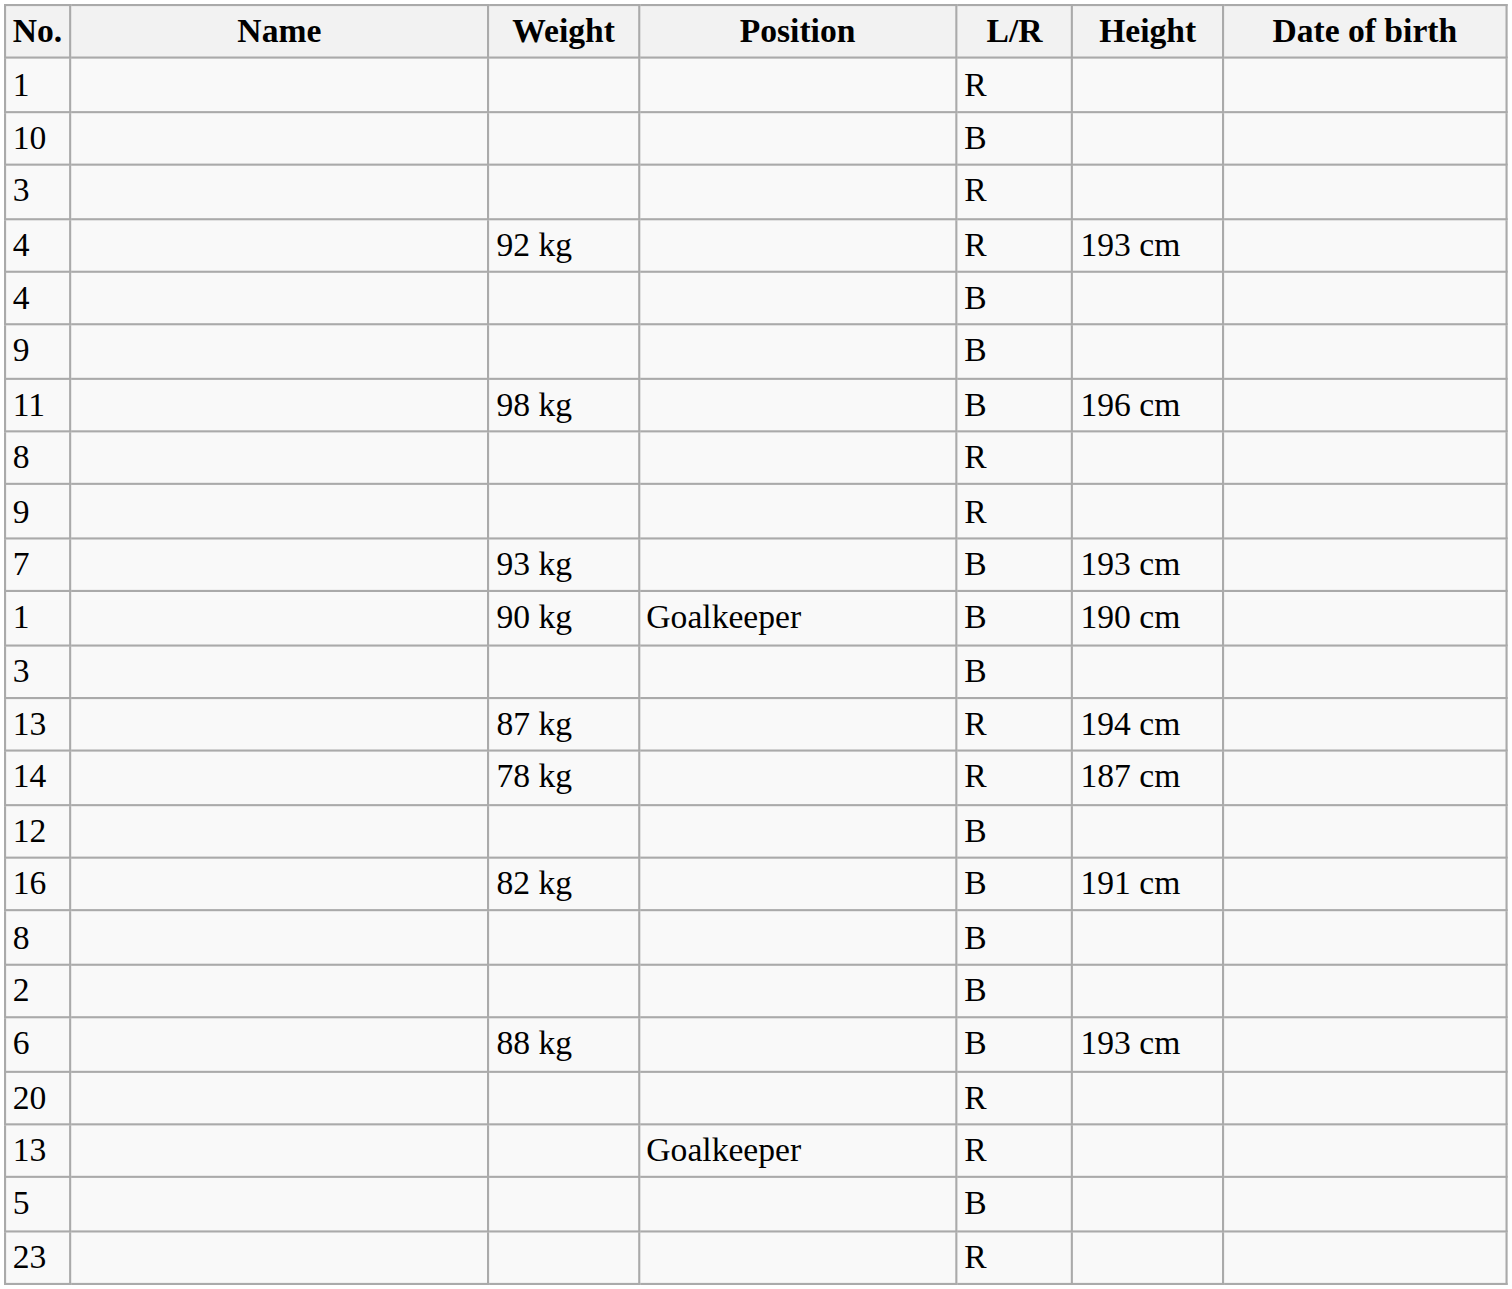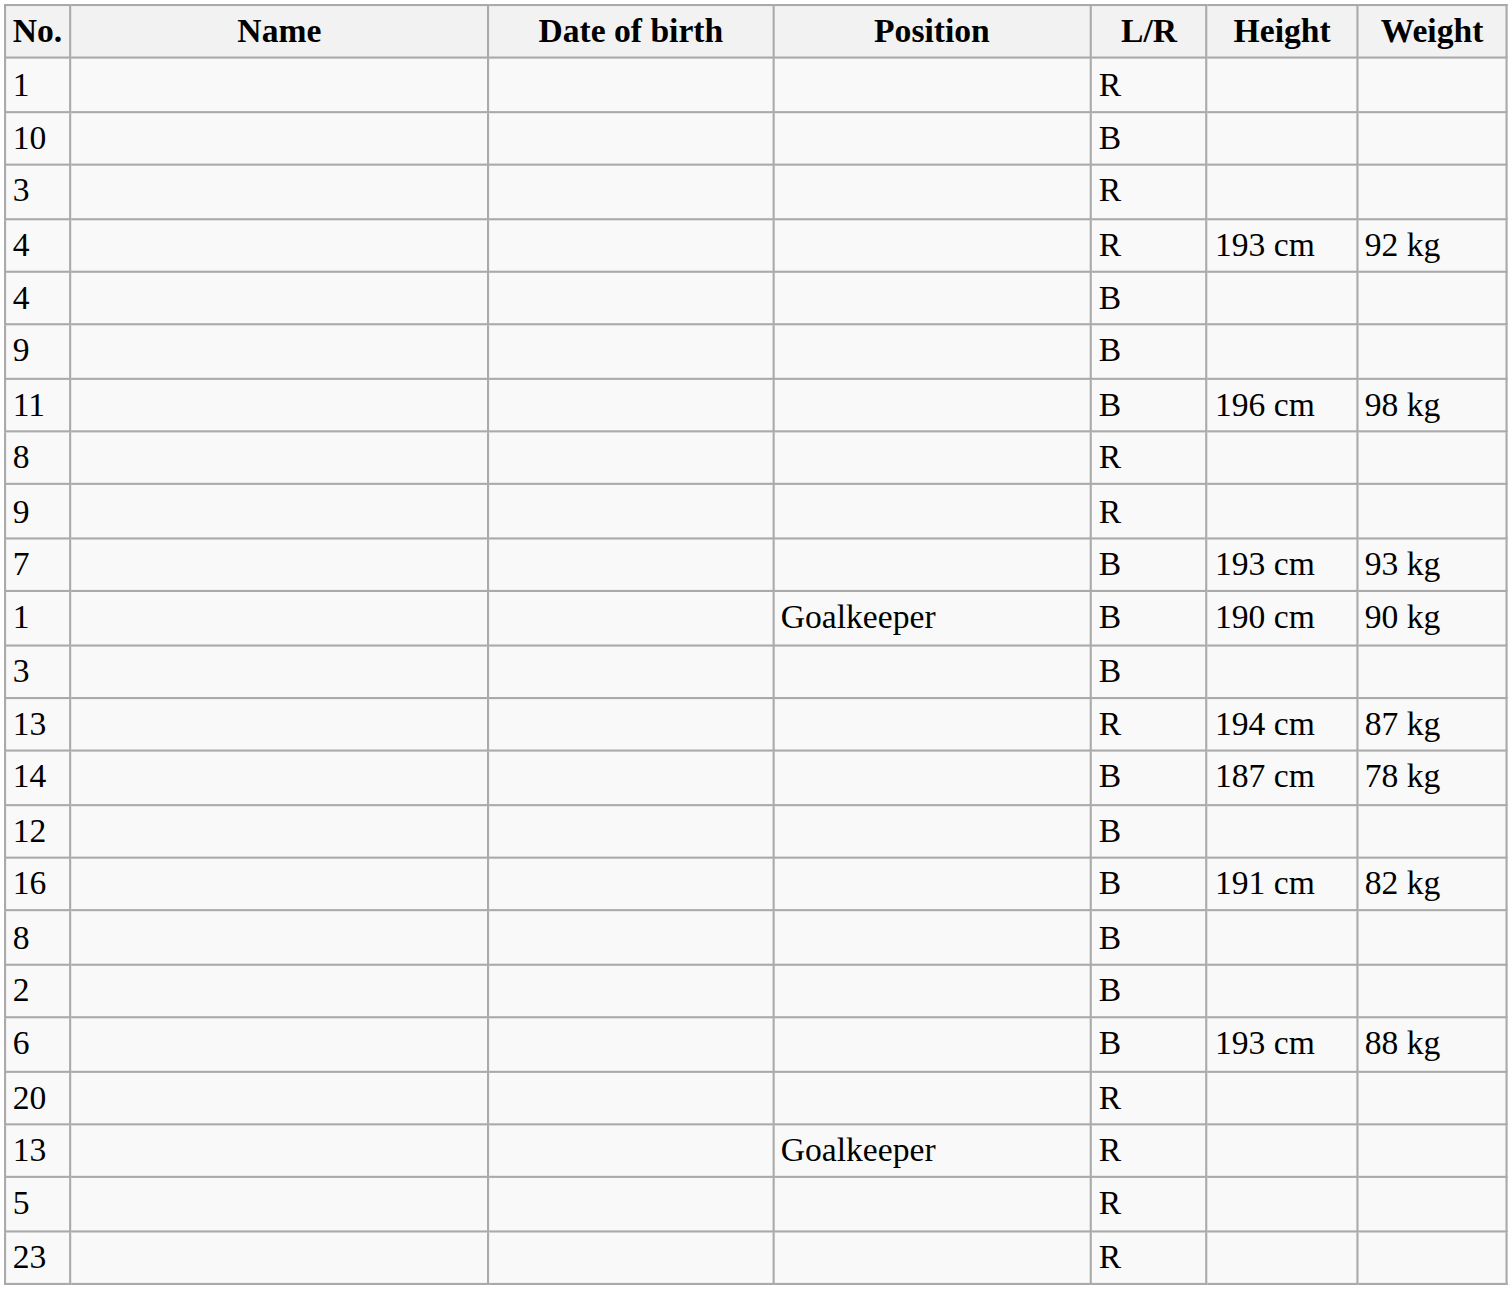columns swapped: Date of birth <-> Weight
14 | L/R: R -> B
5 | L/R: B -> R
